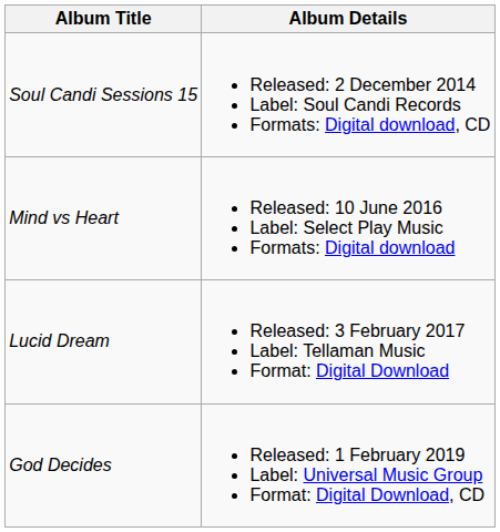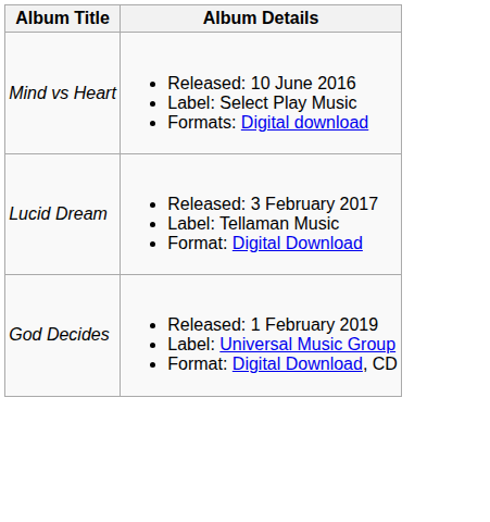- row: Soul Candi Sessions 15 | Released: 2 December 2014 Label: Soul Candi Records Formats: Digital download, CD
